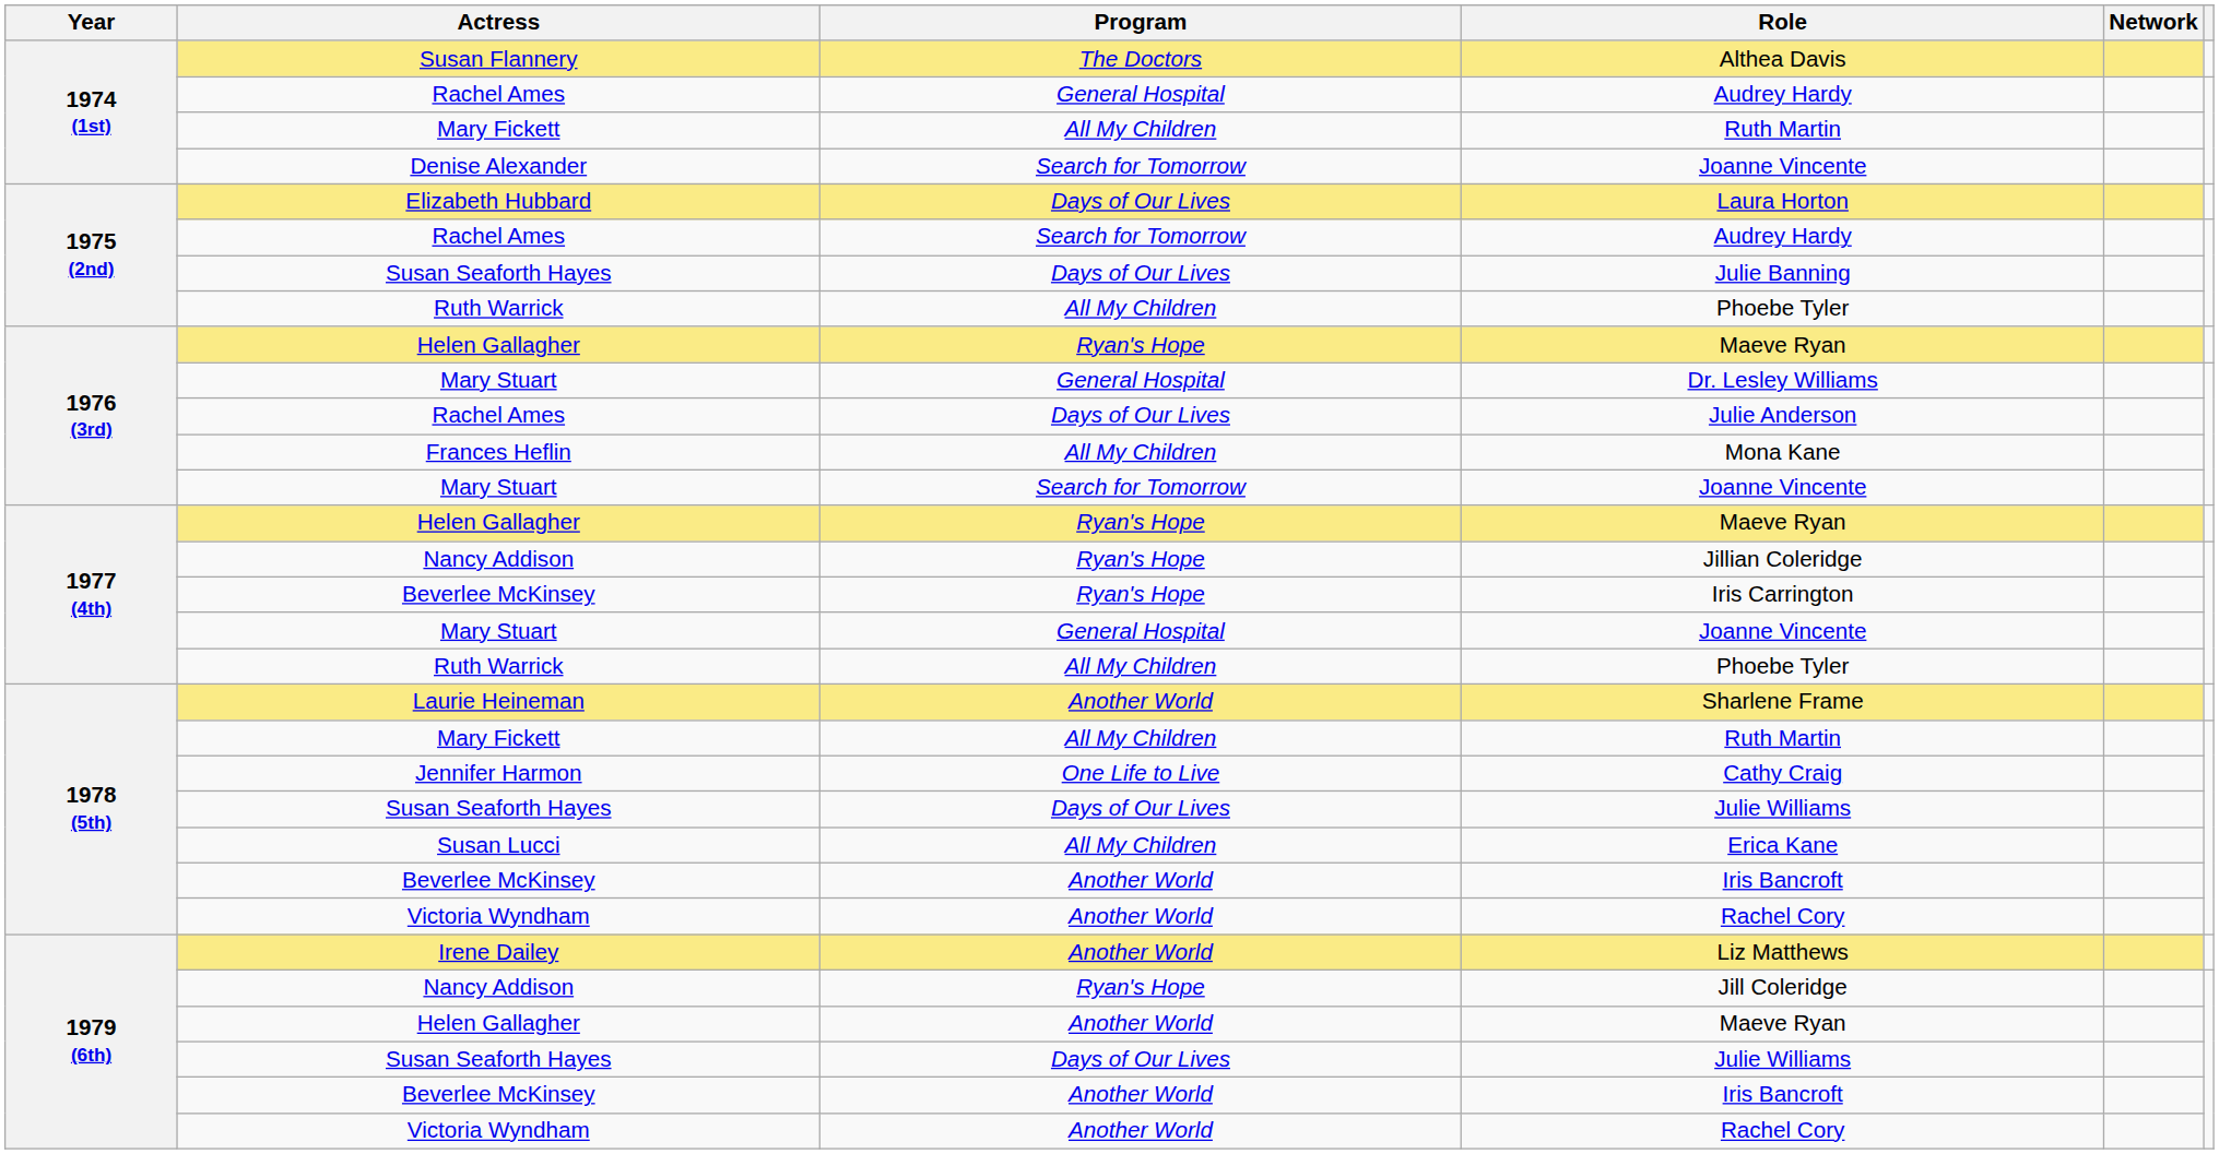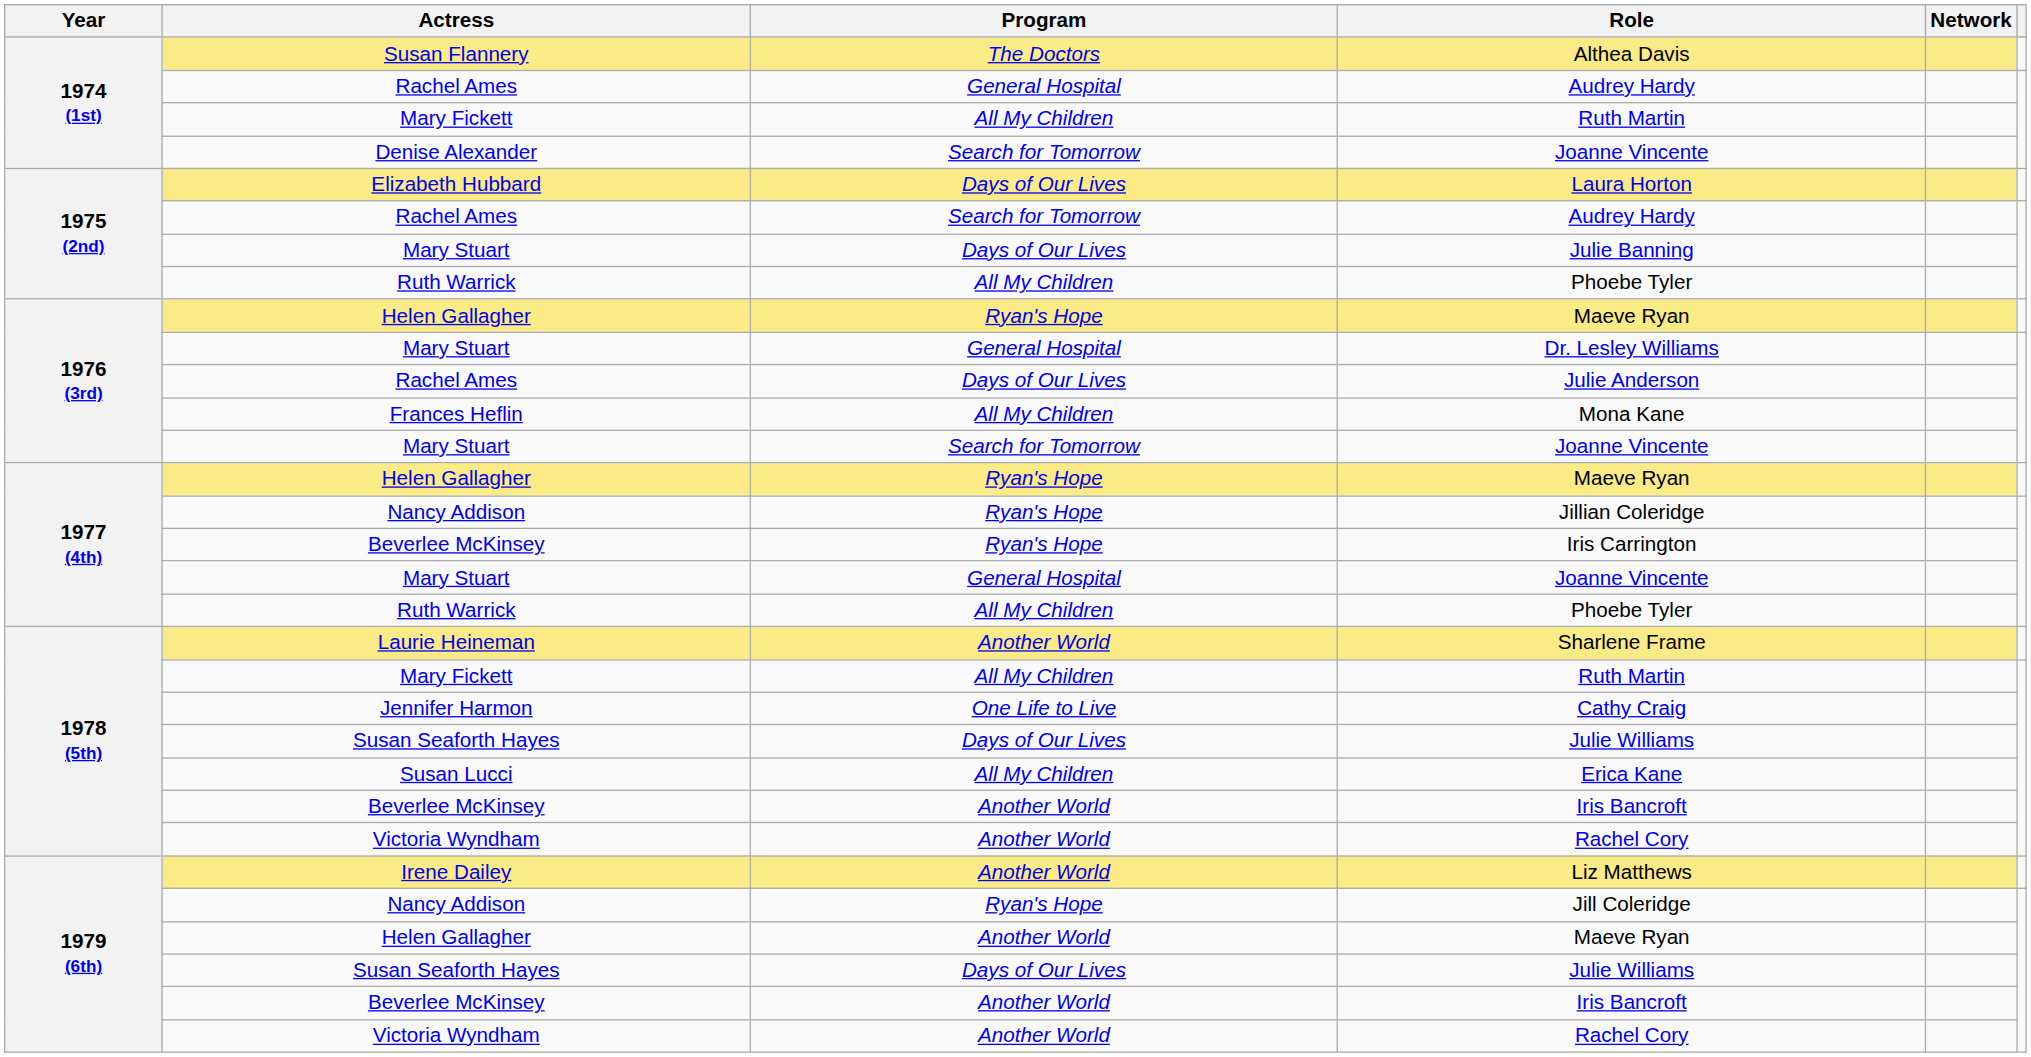Julie Banning | Actress: Susan Seaforth Hayes -> Mary Stuart
